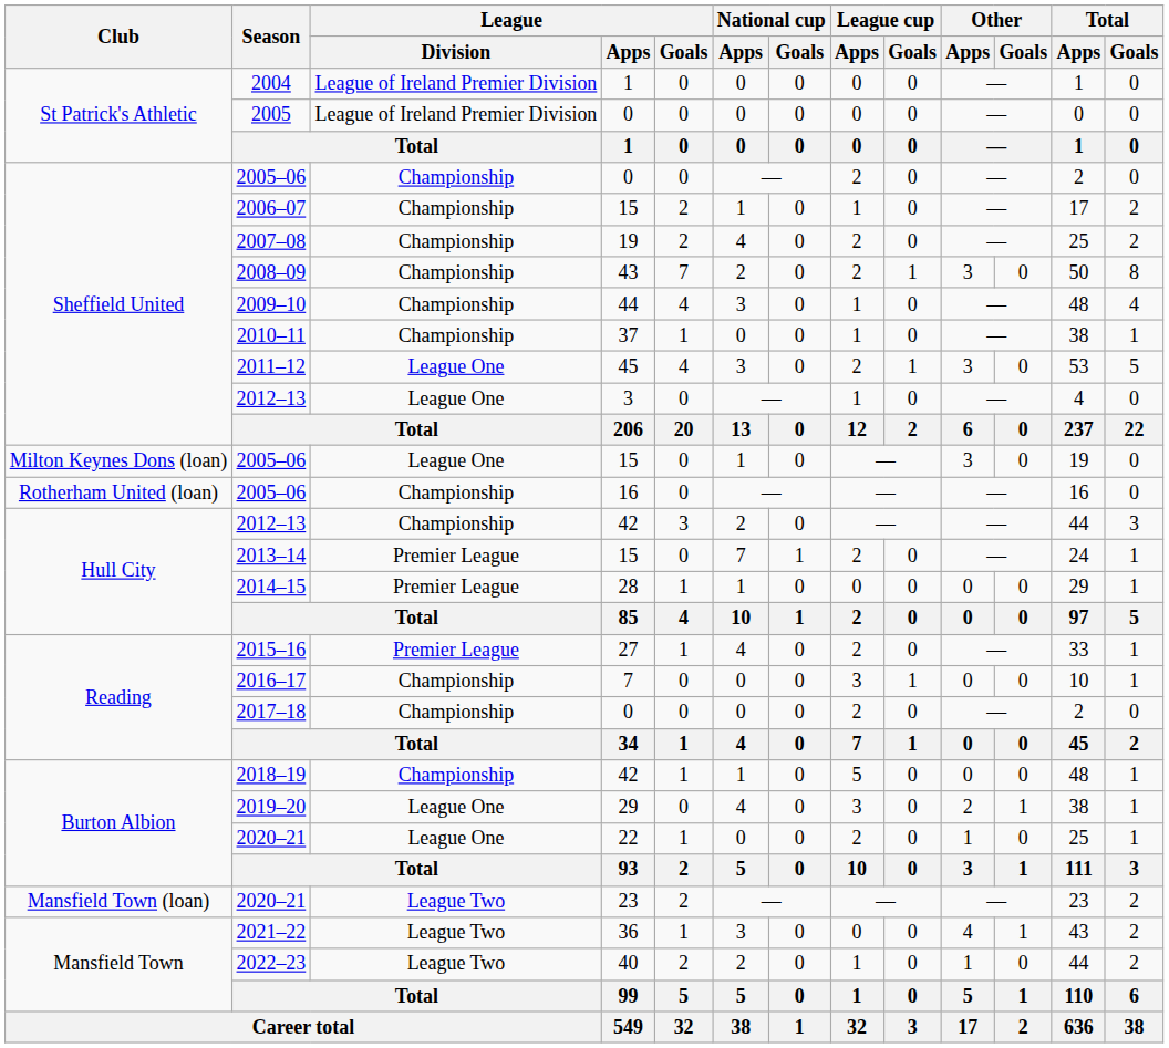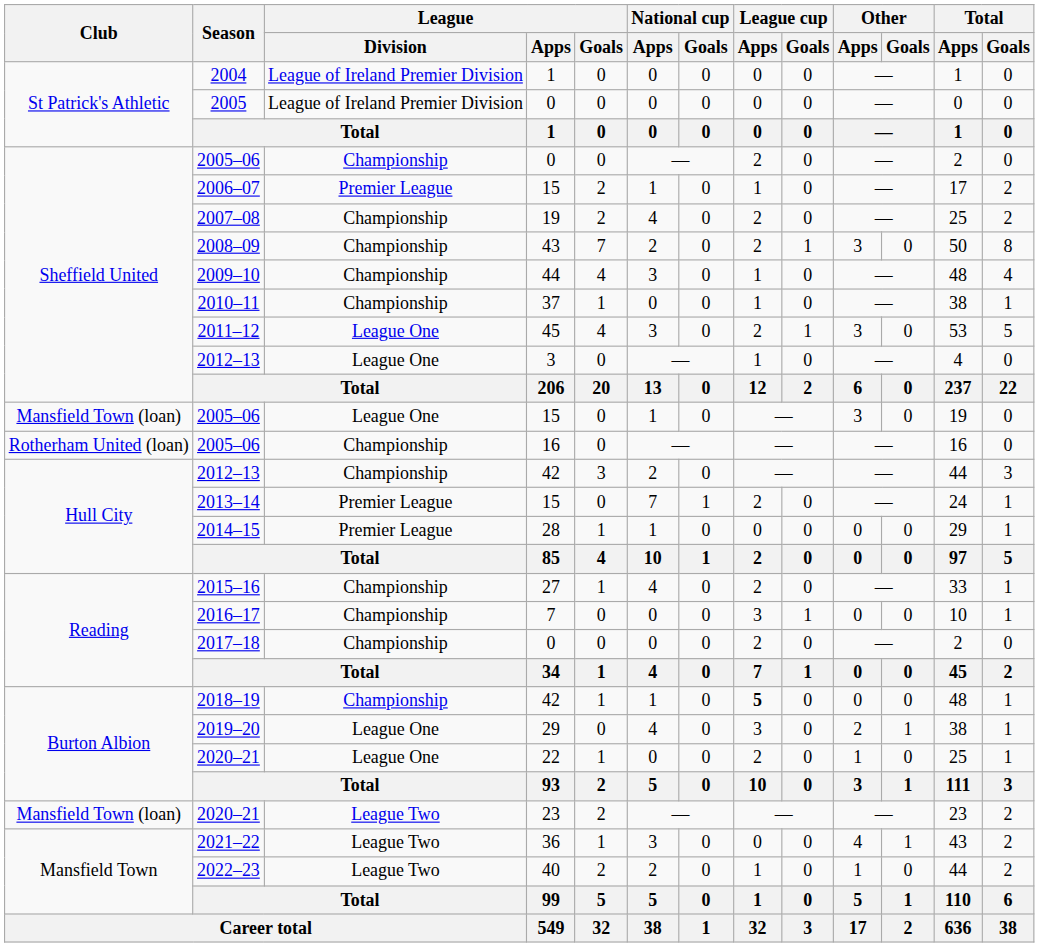2006–07 | League / Division: Championship -> Premier League
2005–06 / 15 | Club: Milton Keynes Dons (loan) -> Mansfield Town (loan)
2015–16 | League / Division: Premier League -> Championship
2018–19 | League cup / Apps: normal -> bold
